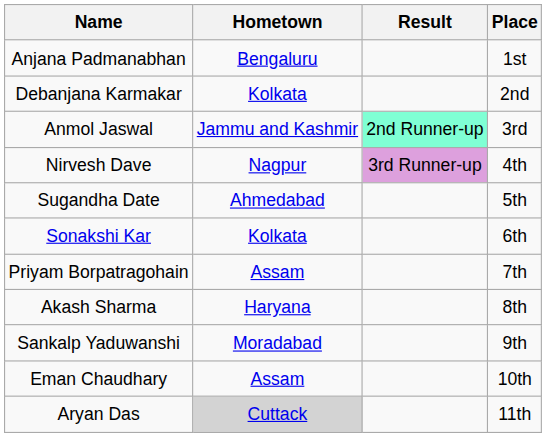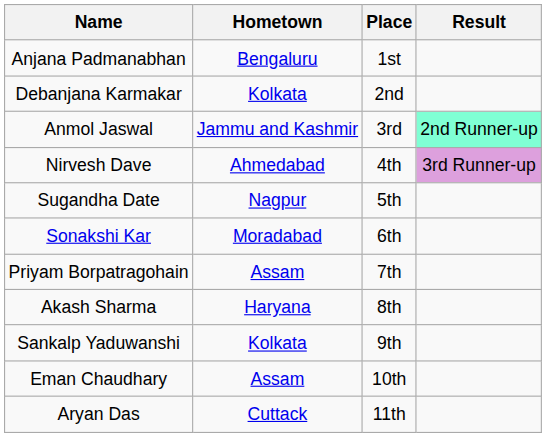columns swapped: Result <-> Place
Nirvesh Dave | Hometown: Nagpur -> Ahmedabad
Sugandha Date | Hometown: Ahmedabad -> Nagpur
Sonakshi Kar | Hometown: Kolkata -> Moradabad
Sankalp Yaduwanshi | Hometown: Moradabad -> Kolkata
Aryan Das | Hometown: lightgrey background -> no background
